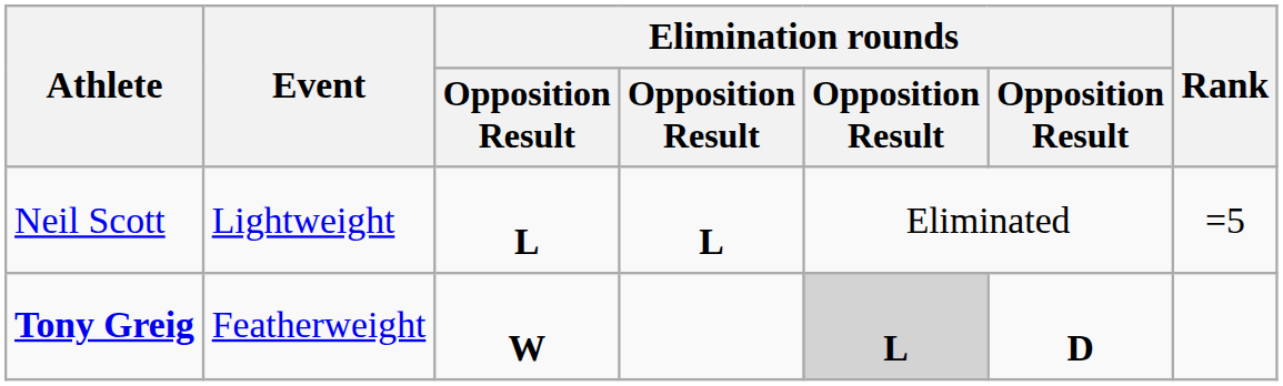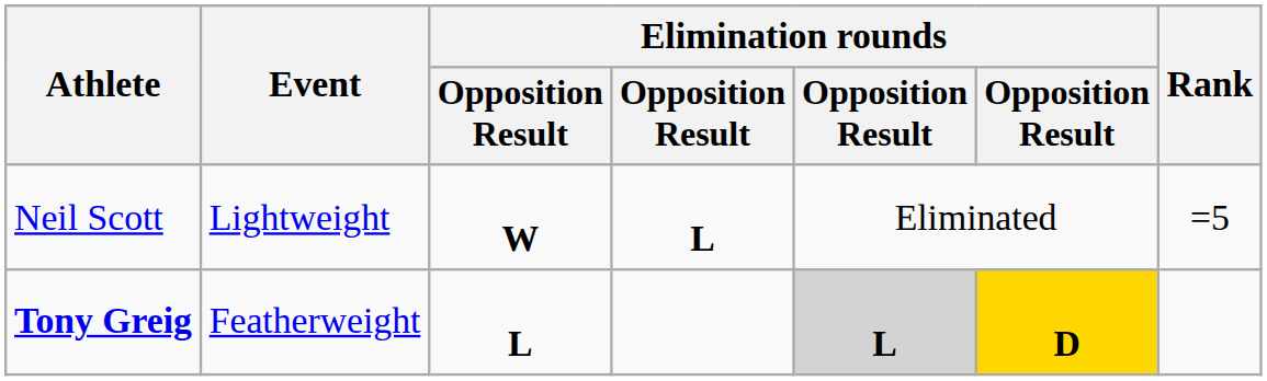Neil Scott | column 3: L -> W
Tony Greig | column 3: W -> L
Tony Greig | column 6: no background -> gold background
